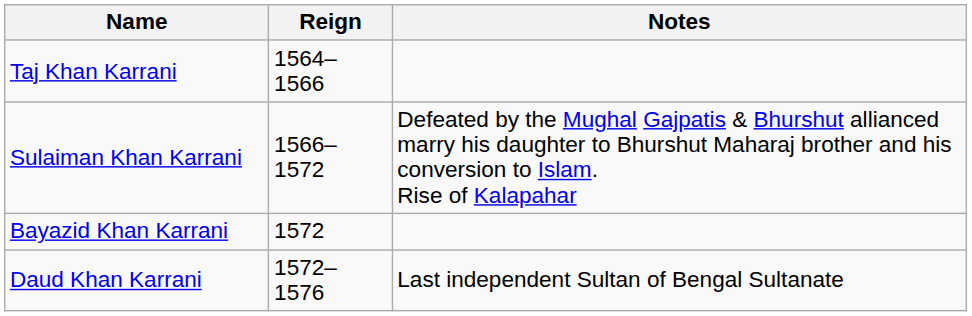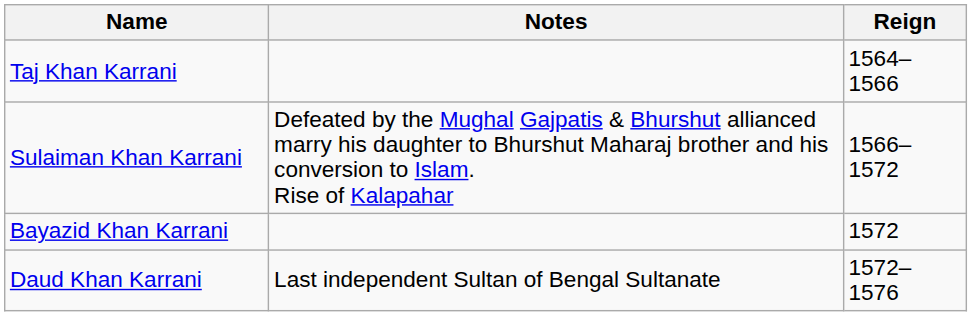columns swapped: Reign <-> Notes
